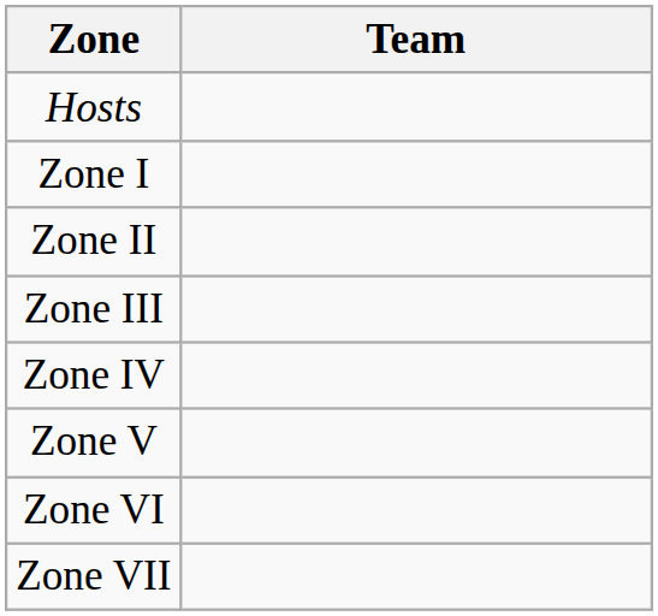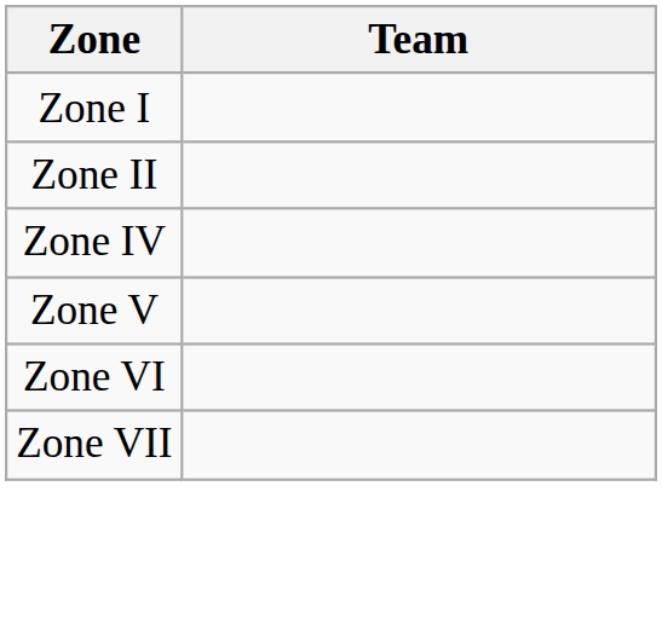- row: Hosts
- row: Zone III
